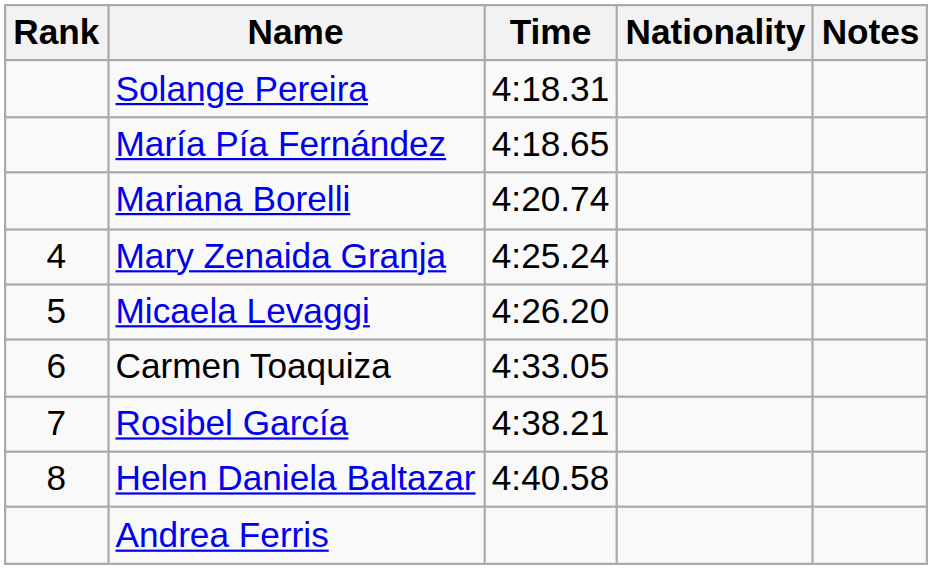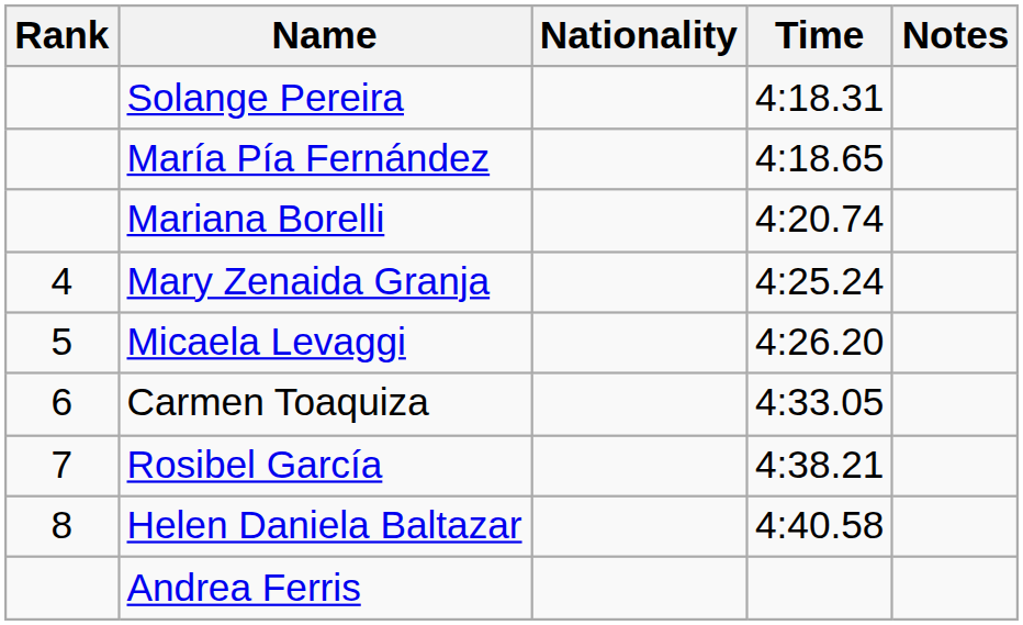columns swapped: Nationality <-> Time
